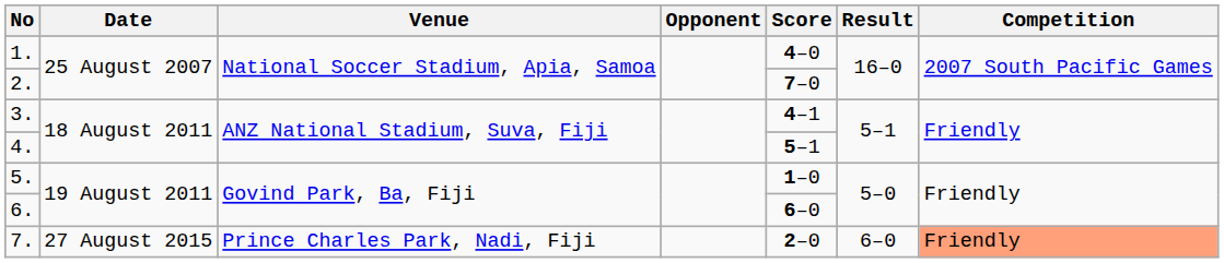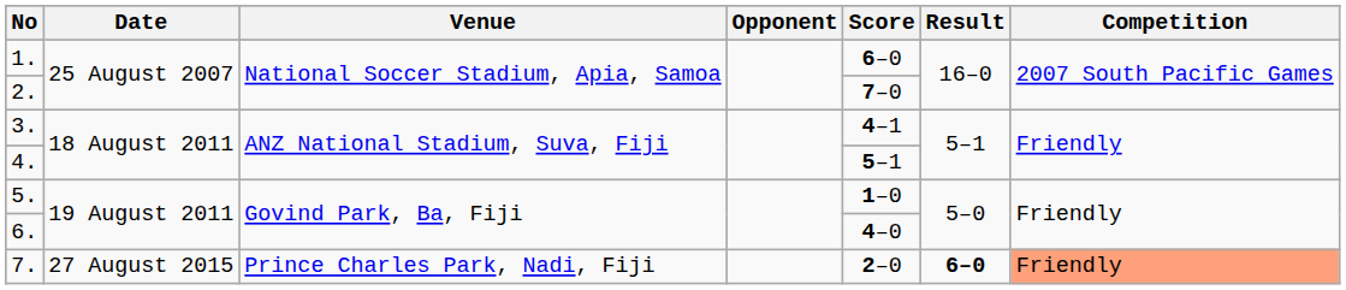1. | Score: 4–0 -> 6–0
6. | Score: 6–0 -> 4–0
7. | Result: normal -> bold
